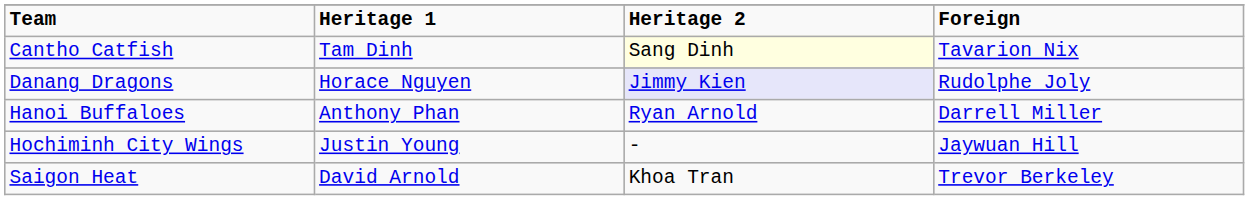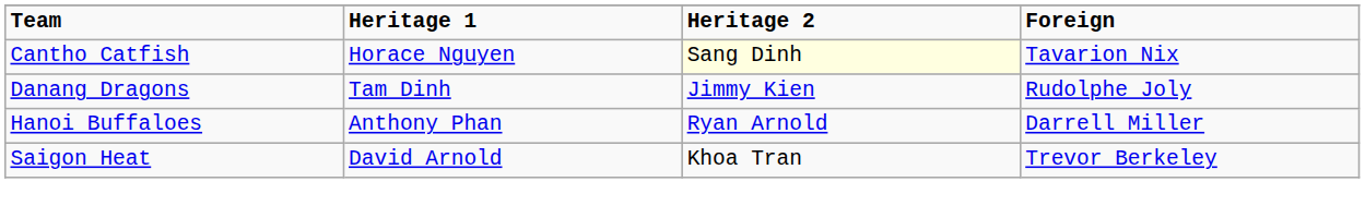Cantho Catfish | Heritage 1: Tam Dinh -> Horace Nguyen
Danang Dragons | Heritage 1: Horace Nguyen -> Tam Dinh
Danang Dragons | Heritage 2: lavender background -> no background
- row: Hochiminh City Wings | Justin Young | - | Jaywuan Hill
